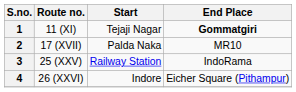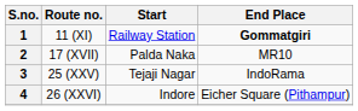1 | Start: Tejaji Nagar -> Railway Station
3 | Start: Railway Station -> Tejaji Nagar
